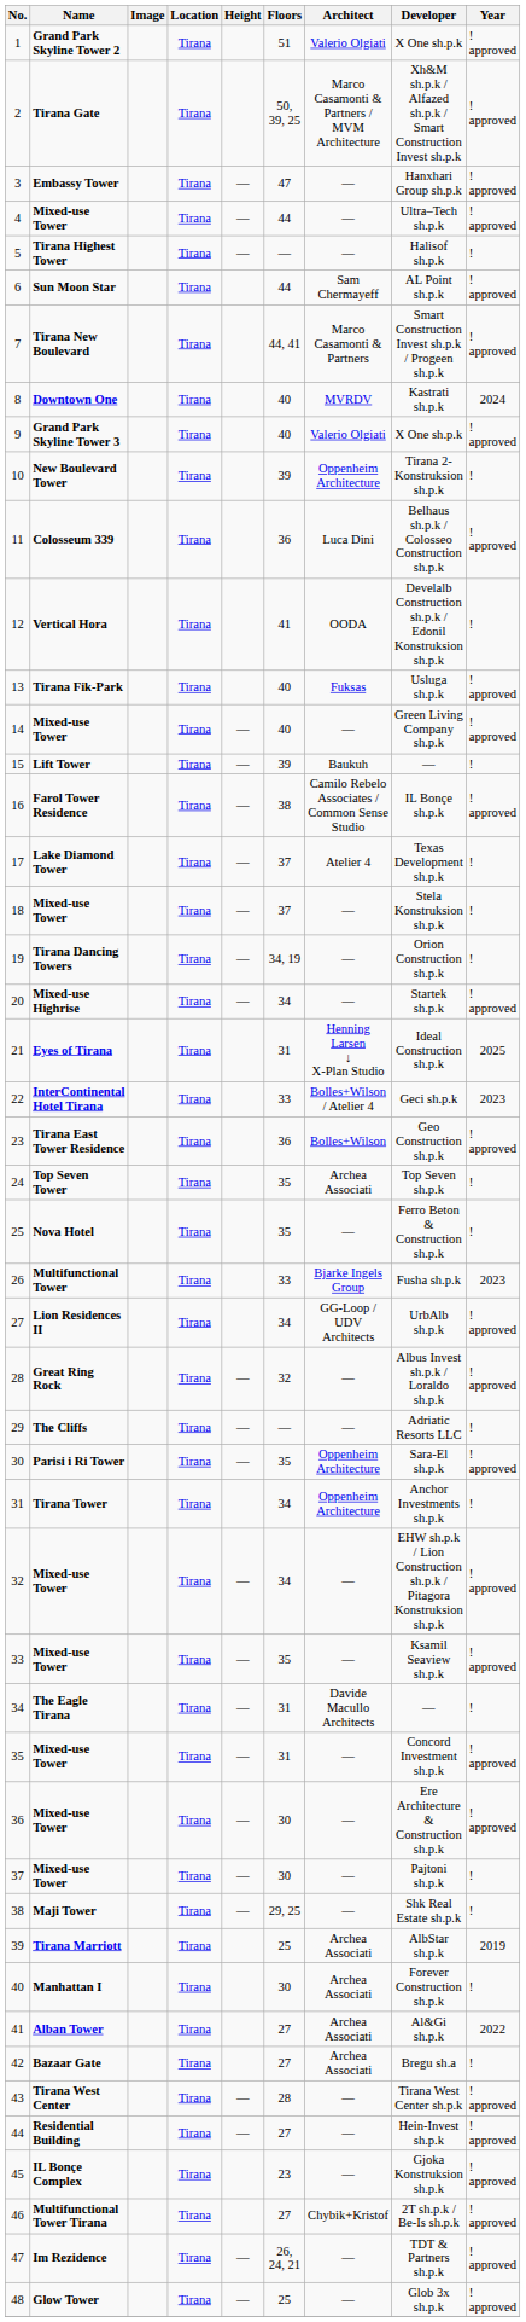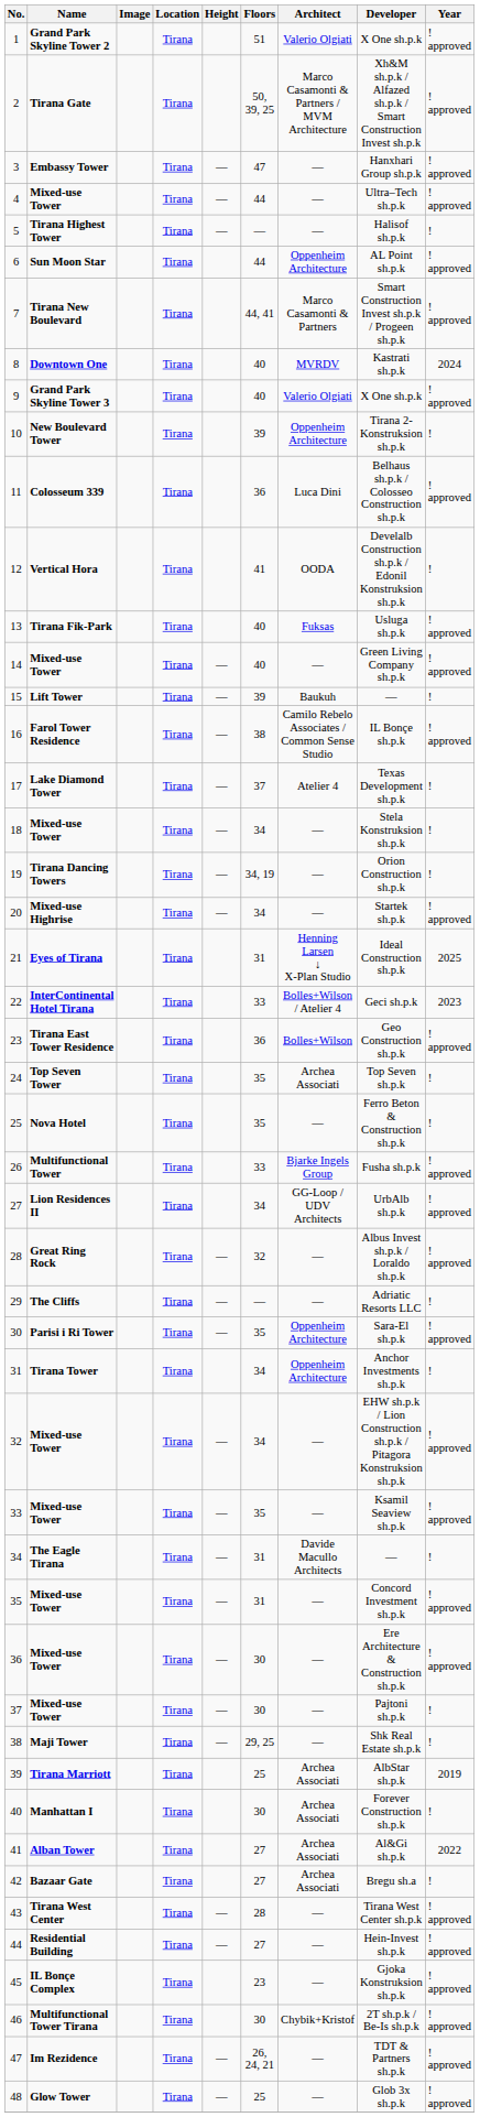6 | Architect: Sam Chermayeff -> Oppenheim Architecture
18 | Floors: 37 -> 34
26 | Year: 2023 -> ! approved
46 | Floors: 27 -> 30
